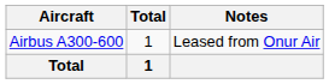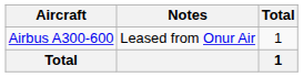columns swapped: Total <-> Notes
